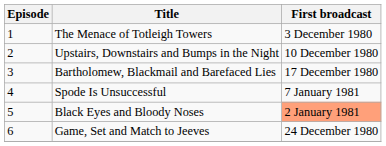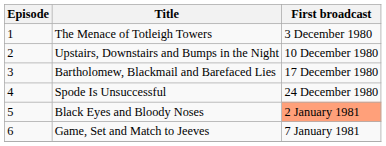Spode Is Unsuccessful | First broadcast: 7 January 1981 -> 24 December 1980
Game, Set and Match to Jeeves | First broadcast: 24 December 1980 -> 7 January 1981
